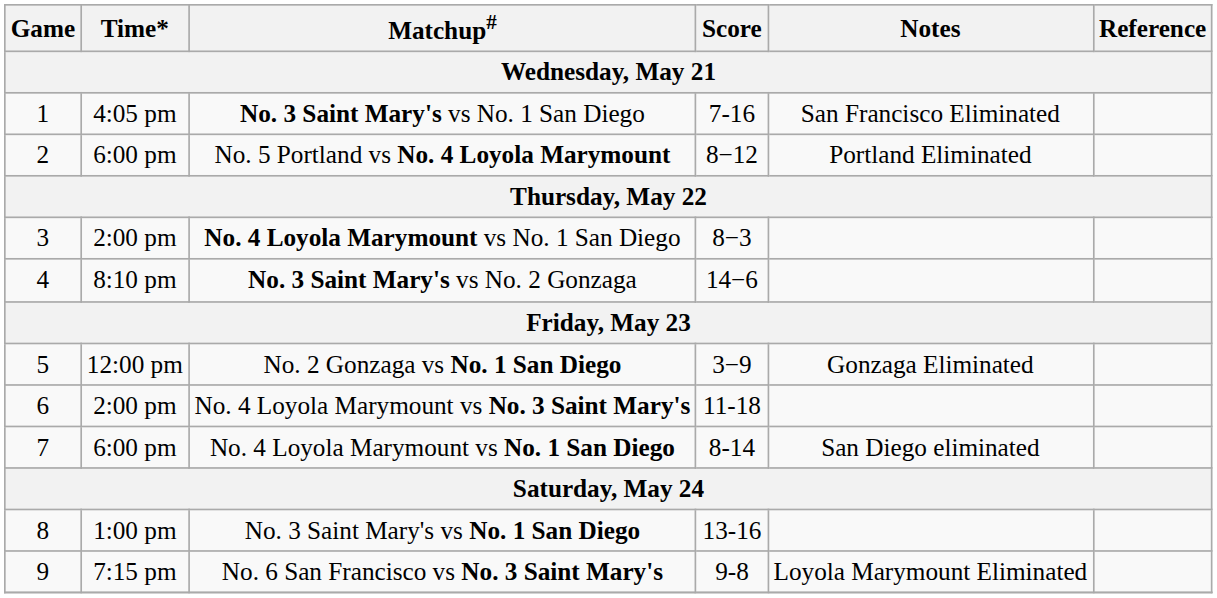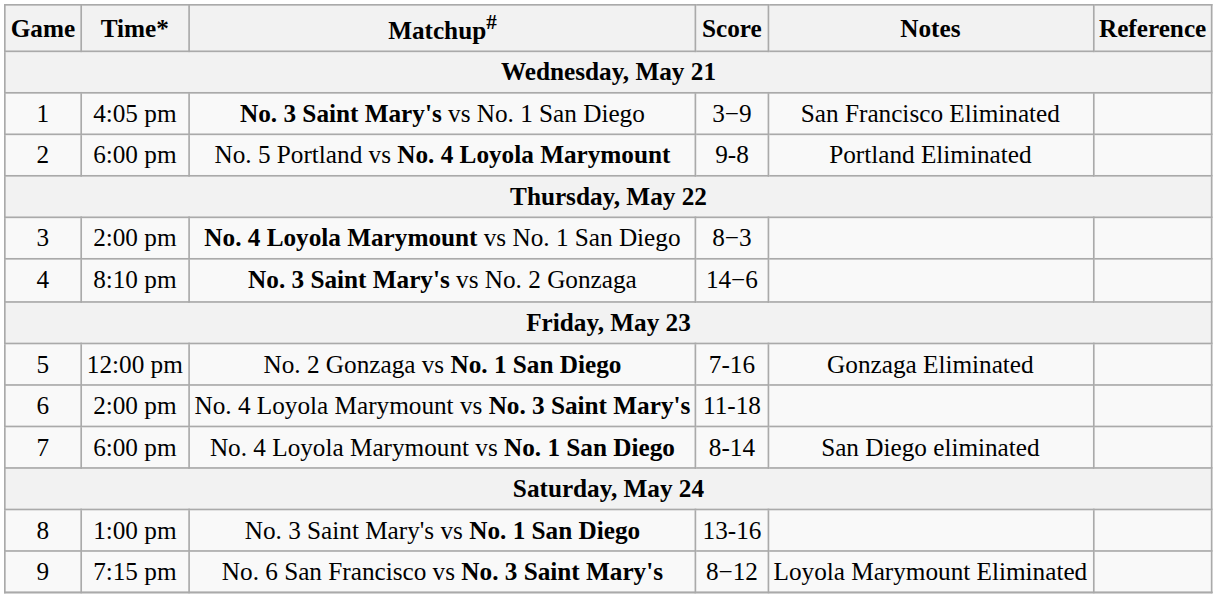1 | Score: 7-16 -> 3−9
2 | Score: 8−12 -> 9-8
5 | Score: 3−9 -> 7-16
9 | Score: 9-8 -> 8−12
